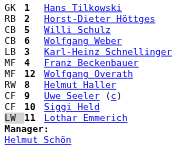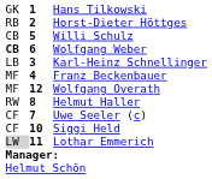Wolfgang Weber | column 1: normal -> bold
Uwe Seeler (c) | column 2: 9 -> 7
